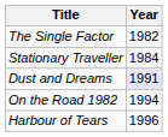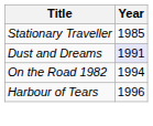- row: The Single Factor | 1982
Stationary Traveller | Year: 1984 -> 1985
